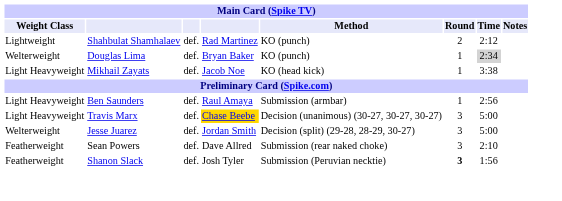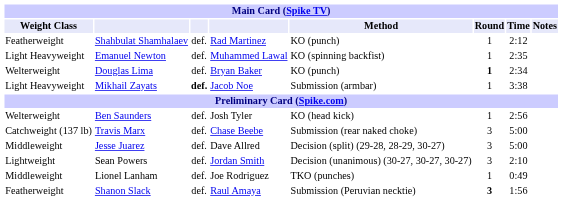Shahbulat Shamhalaev | Weight Class: Lightweight -> Featherweight
Shahbulat Shamhalaev | Round: 2 -> 1
+ row: Light Heavyweight | Emanuel Newton | def. | Muhammed Lawal | KO (spinning backfist) | 1 | 2:35
Douglas Lima | Round: normal -> bold
Douglas Lima | Time: lightgrey background -> no background
Mikhail Zayats | column 3: normal -> bold
Mikhail Zayats | Method: KO (head kick) -> Submission (armbar)
Ben Saunders | Weight Class: Light Heavyweight -> Welterweight
Ben Saunders | column 4: Raul Amaya -> Josh Tyler
Ben Saunders | Method: Submission (armbar) -> KO (head kick)
Travis Marx | Weight Class: Light Heavyweight -> Catchweight (137 lb)
Travis Marx | column 4: gold background -> no background
Travis Marx | Method: Decision (unanimous) (30-27, 30-27, 30-27) -> Submission (rear naked choke)
Jesse Juarez | Weight Class: Welterweight -> Middleweight
Jesse Juarez | column 4: Jordan Smith -> Dave Allred
Sean Powers | Weight Class: Featherweight -> Lightweight
Sean Powers | column 4: Dave Allred -> Jordan Smith
Sean Powers | Method: Submission (rear naked choke) -> Decision (unanimous) (30-27, 30-27, 30-27)
+ row: Middleweight | Lionel Lanham | def. | Joe Rodriguez | TKO (punches) | 1 | 0:49
Shanon Slack | column 4: Josh Tyler -> Raul Amaya
